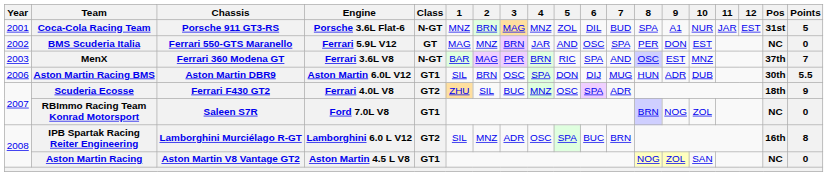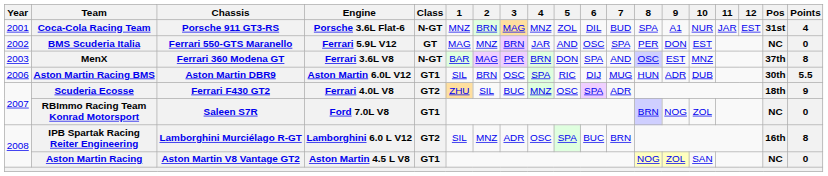Coca-Cola Racing Team | Points: 5 -> 4
MenX | 5: RIC -> DON
MenX | Points: 7 -> 8
Aston Martin Racing BMS | 5: DON -> RIC
